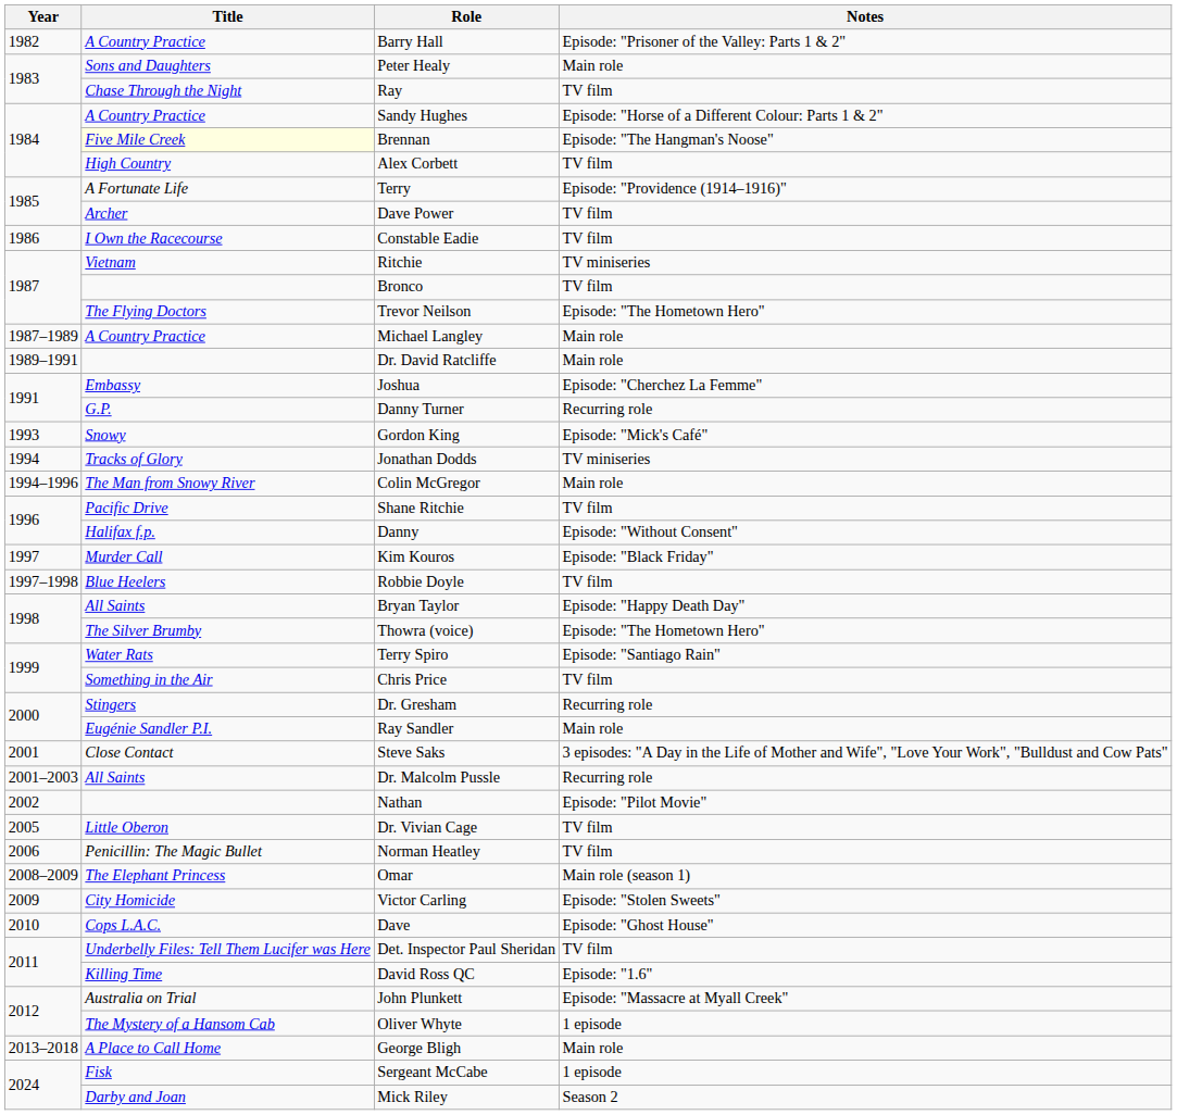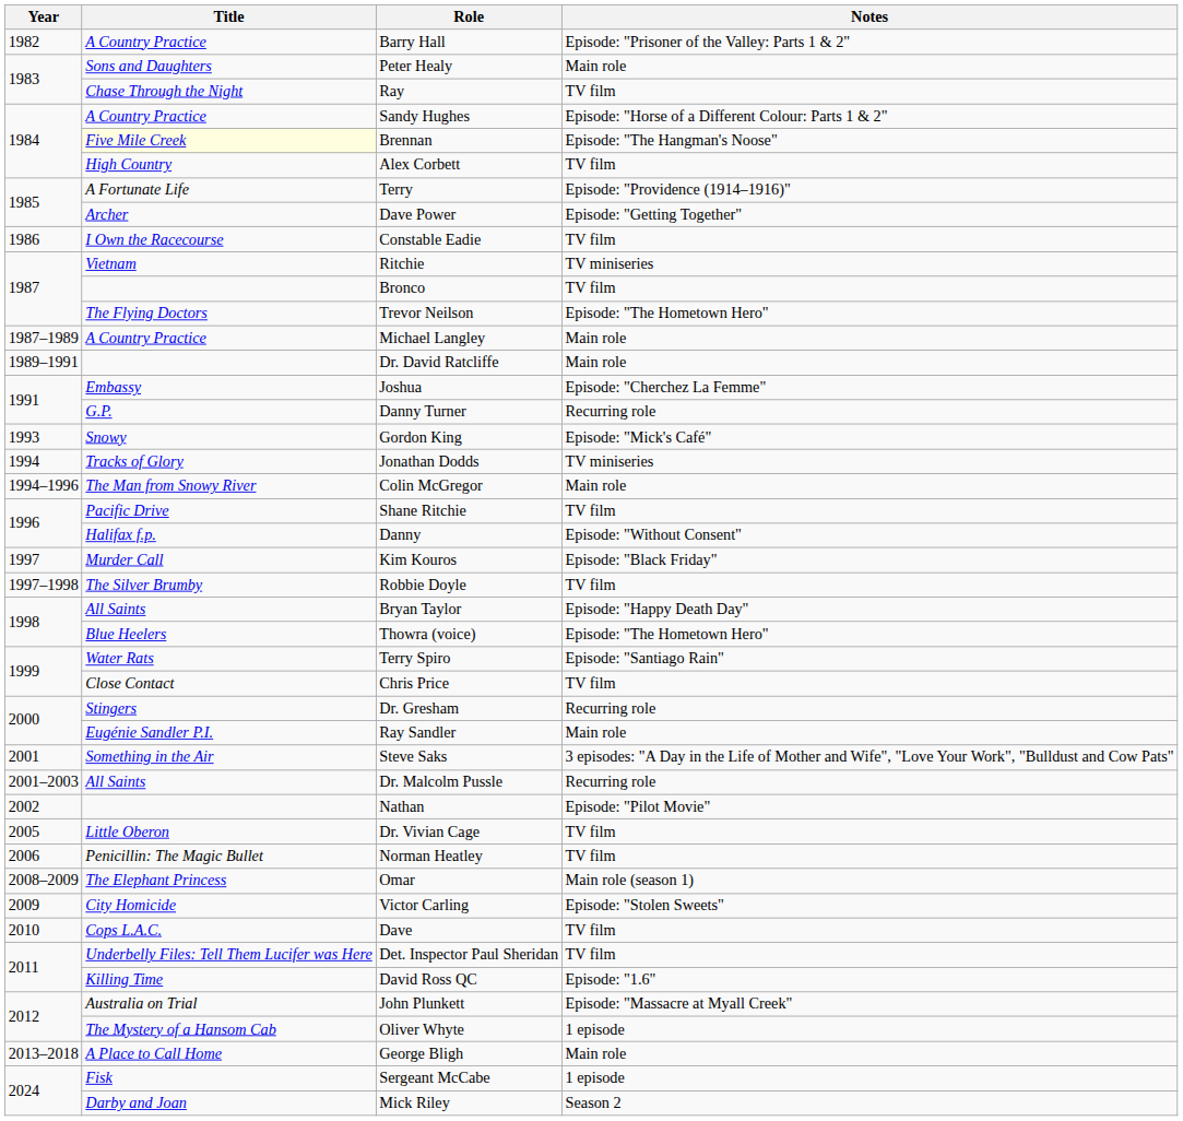Dave Power | Notes: TV film -> Episode: "Getting Together"
Robbie Doyle | Title: Blue Heelers -> The Silver Brumby
Thowra (voice) | Title: The Silver Brumby -> Blue Heelers
Chris Price | Title: Something in the Air -> Close Contact
Steve Saks | Title: Close Contact -> Something in the Air
Dave | Notes: Episode: "Ghost House" -> TV film
